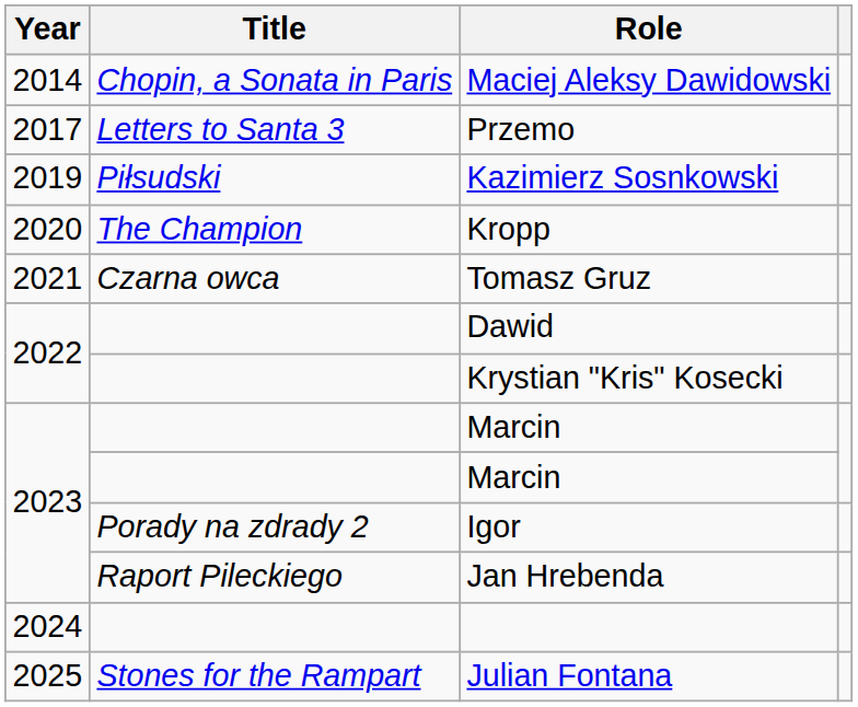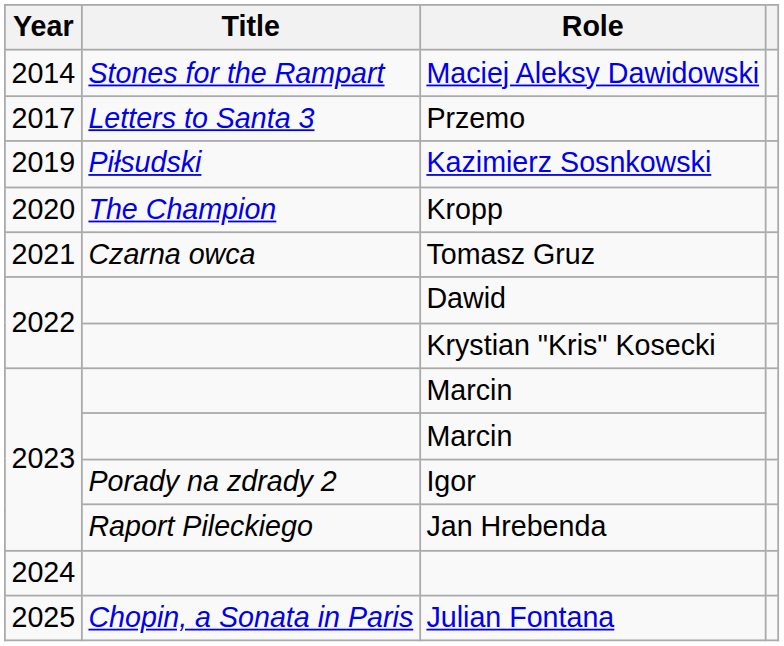Maciej Aleksy Dawidowski | Title: Chopin, a Sonata in Paris -> Stones for the Rampart
Julian Fontana | Title: Stones for the Rampart -> Chopin, a Sonata in Paris
